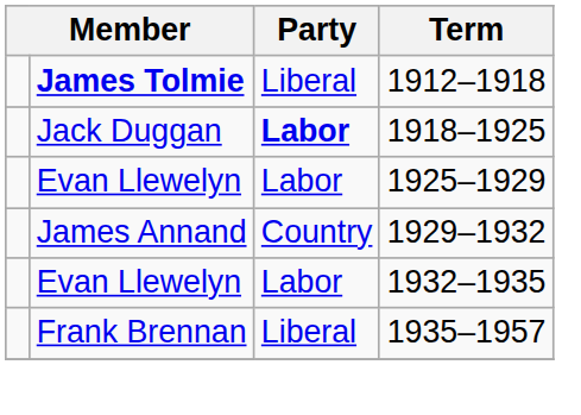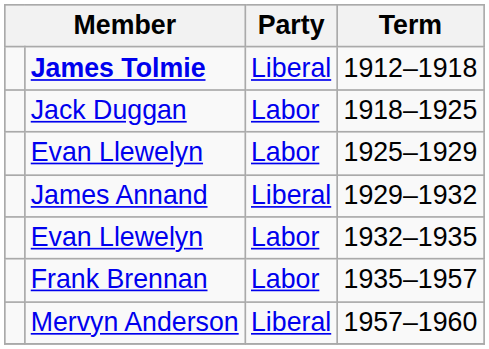1918–1925 | Party: bold -> normal
1929–1932 | Party: Country -> Liberal
1935–1957 | Party: Liberal -> Labor
+ row: Mervyn Anderson | Liberal | 1957–1960
